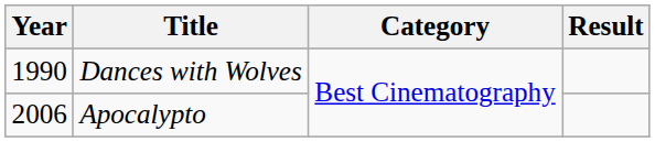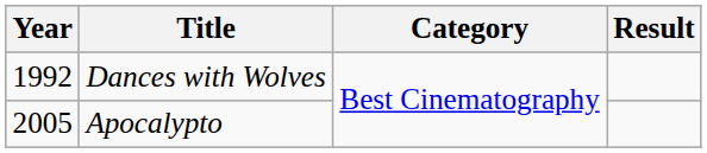Dances with Wolves | Year: 1990 -> 1992
Apocalypto | Year: 2006 -> 2005
